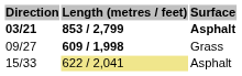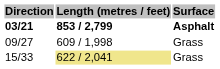09/27 | Length (metres / feet): bold -> normal
15/33 | Surface: Asphalt -> Grass
